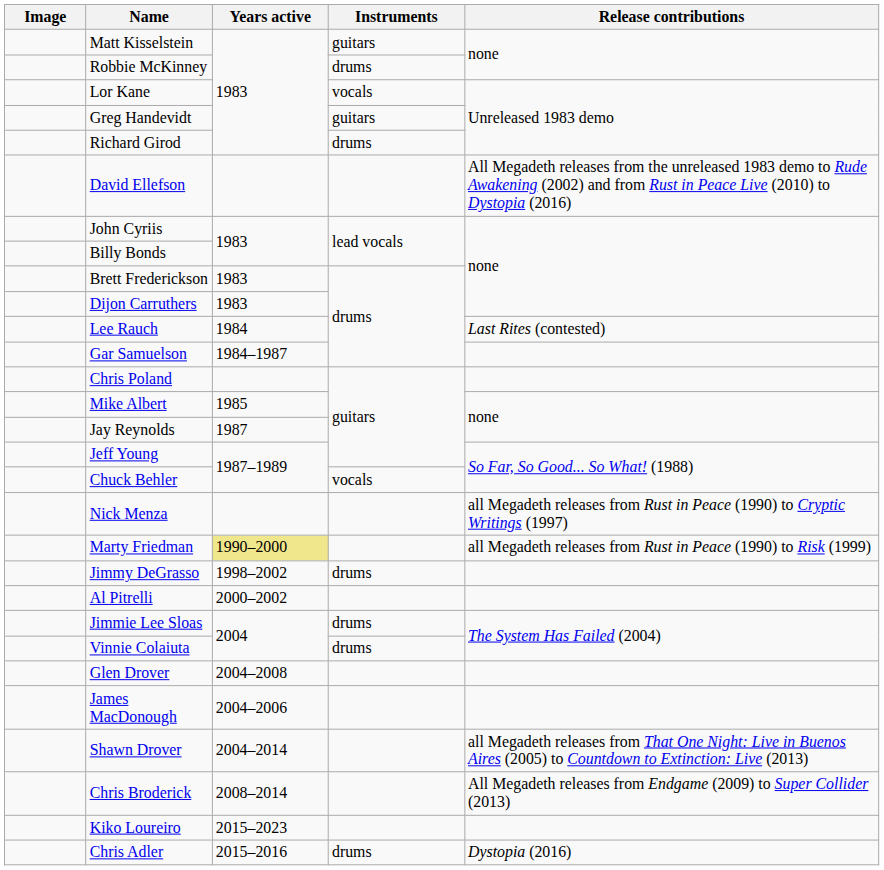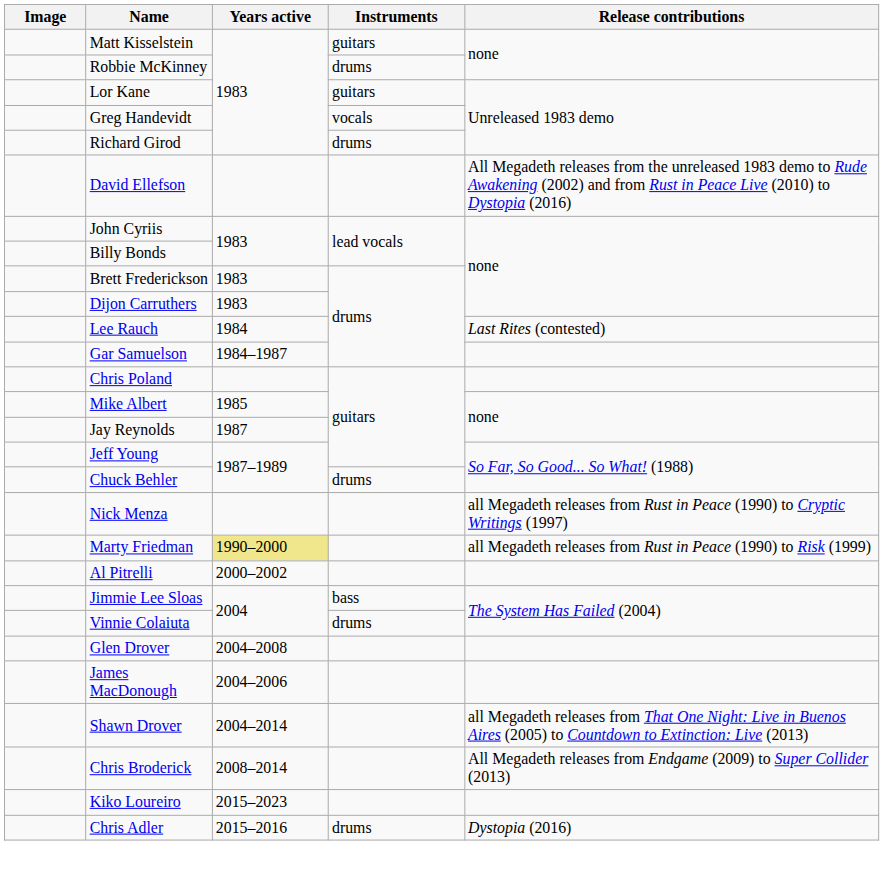Lor Kane | Instruments: vocals -> guitars
Greg Handevidt | Instruments: guitars -> vocals
Chuck Behler | Instruments: vocals -> drums
- row: Jimmy DeGrasso | 1998–2002 | drums
Jimmie Lee Sloas | Instruments: drums -> bass
